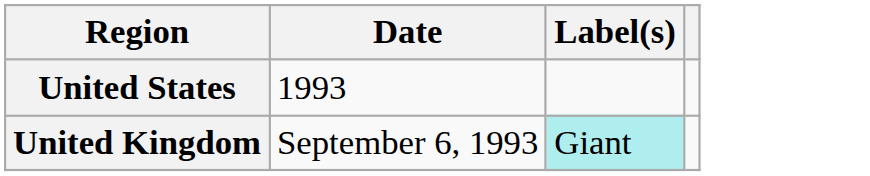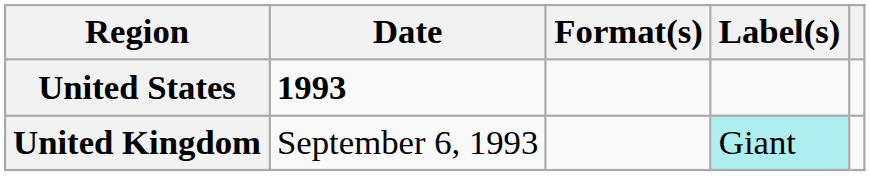+ column: Format(s)
United States | Date: normal -> bold
